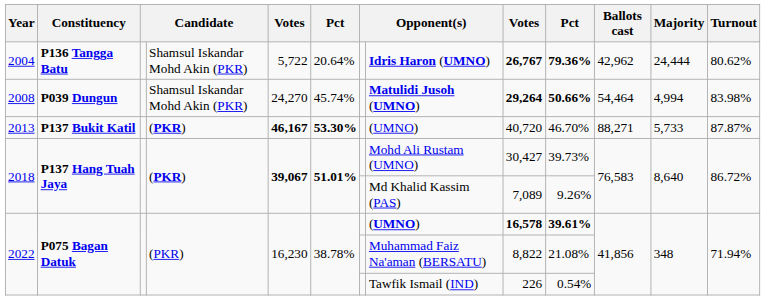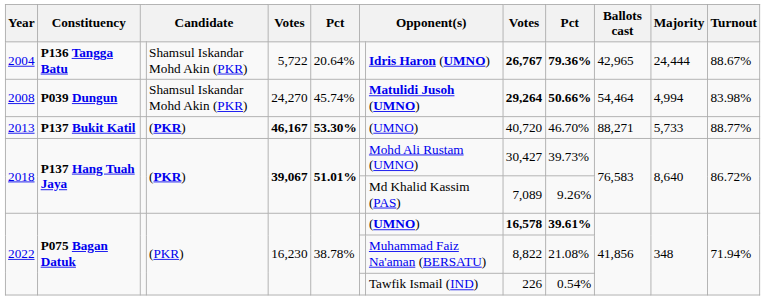2004 | Ballots cast: 42,962 -> 42,965
2004 | Turnout: 80.62% -> 88.67%
2013 | Turnout: 87.87% -> 88.77%
